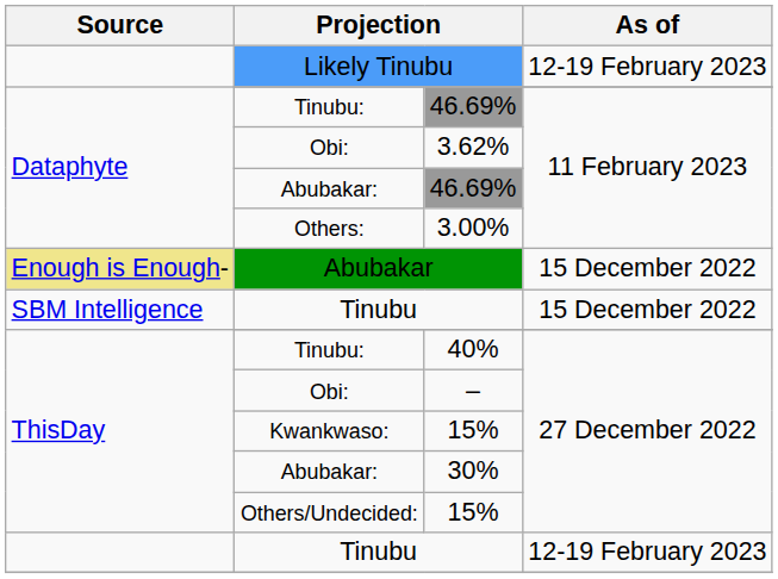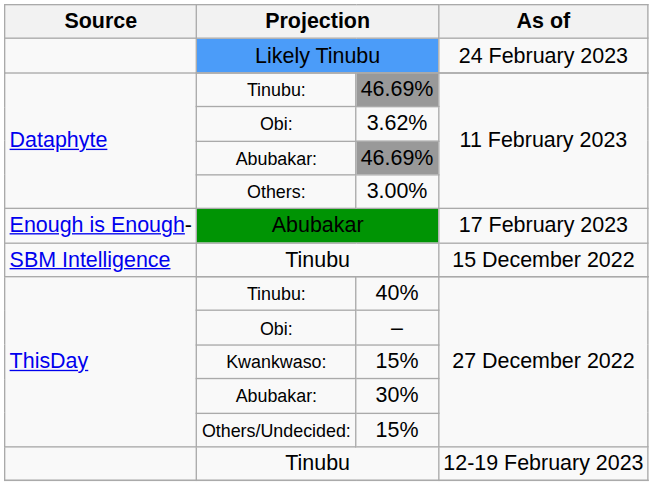Likely Tinubu | As of: 12-19 February 2023 -> 24 February 2023
Abubakar | Source: khaki background -> no background
Abubakar | As of: 15 December 2022 -> 17 February 2023
